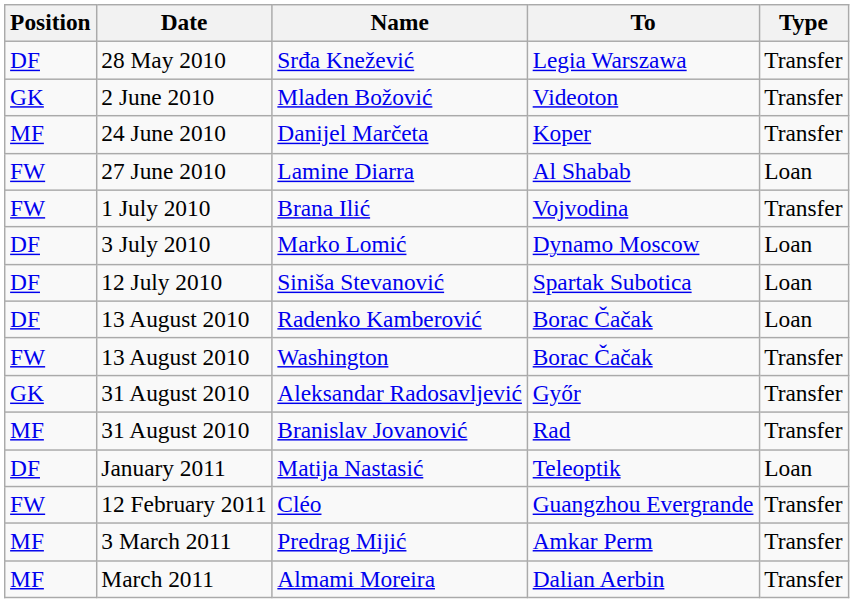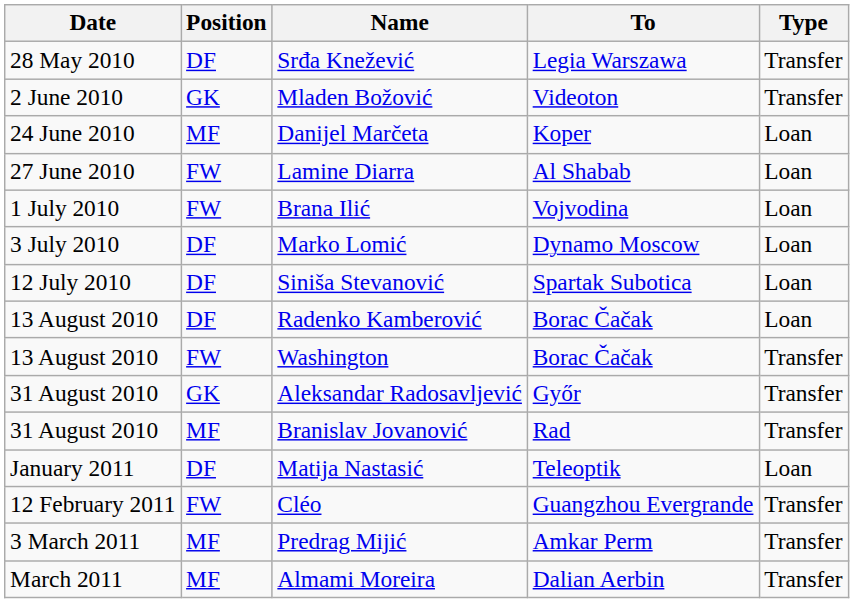columns swapped: Date <-> Position
Danijel Marčeta | Type: Transfer -> Loan
Brana Ilić | Type: Transfer -> Loan
